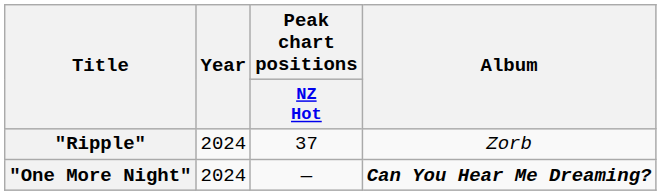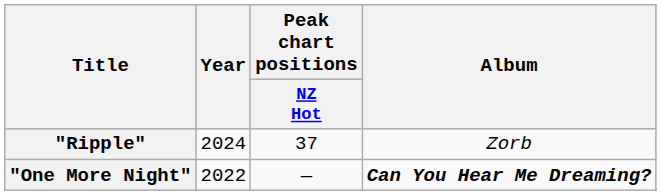"One More Night" | Year: 2024 -> 2022
